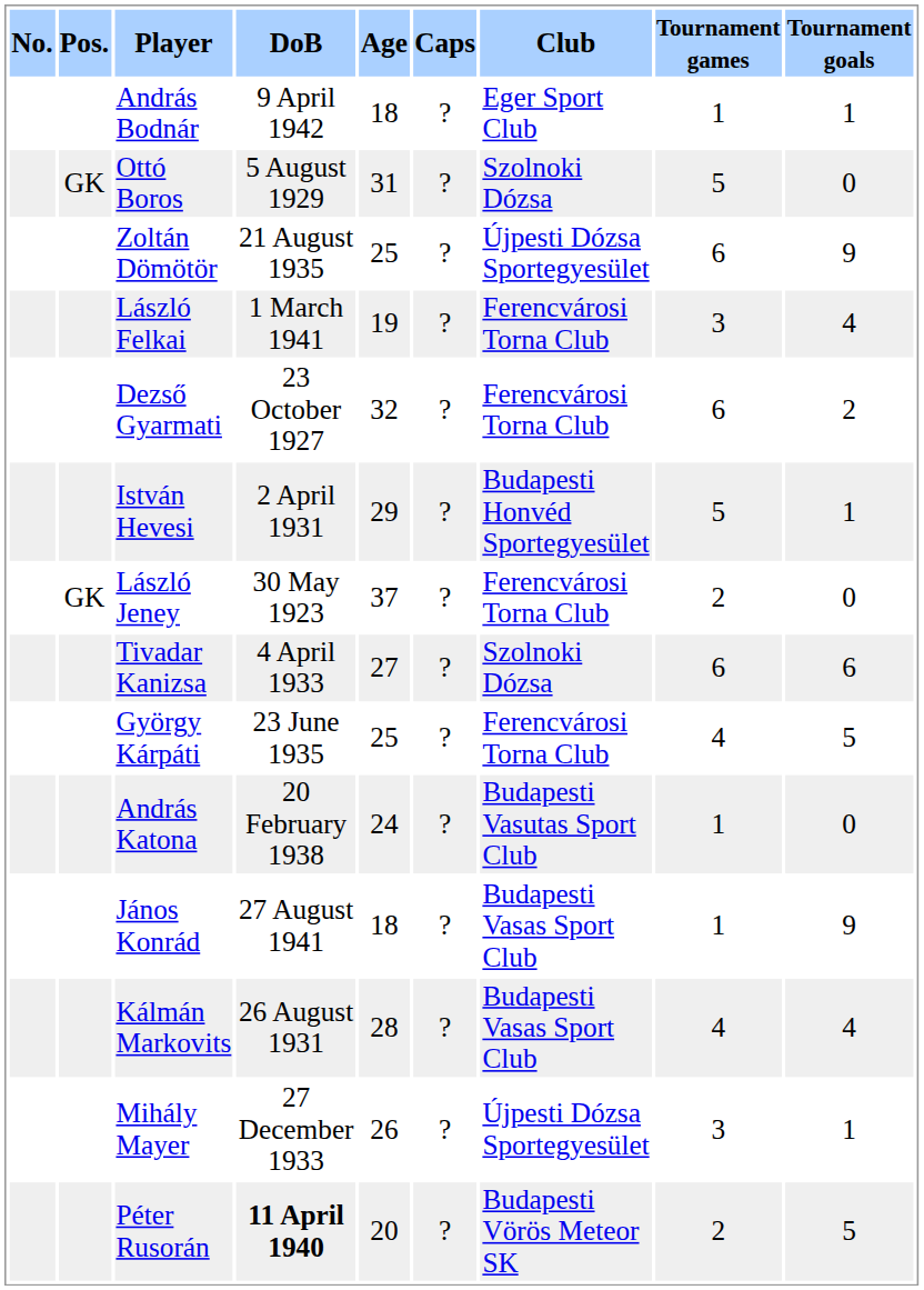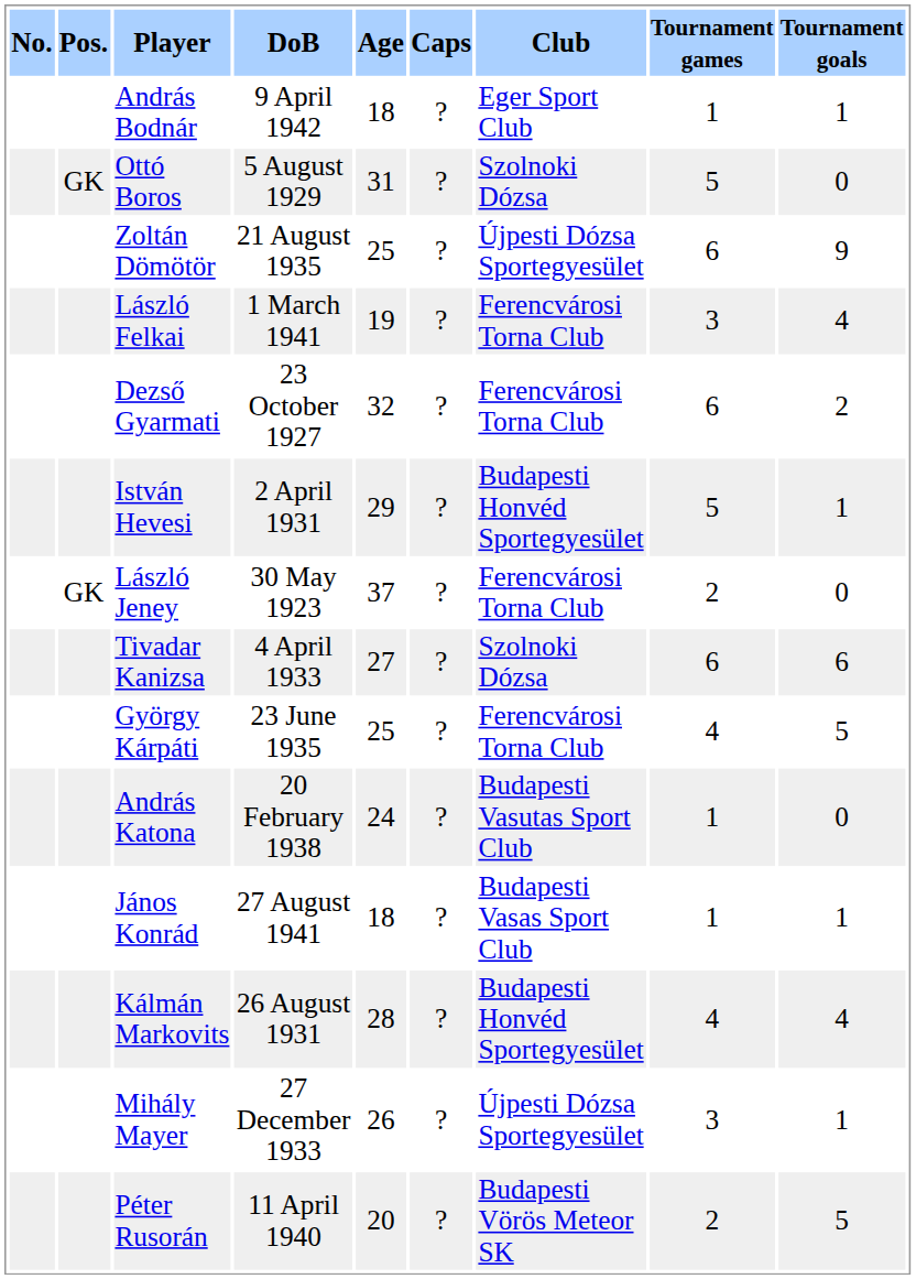János Konrád | Tournament goals: 9 -> 1
Kálmán Markovits | Club: Budapesti Vasas Sport Club -> Budapesti Honvéd Sportegyesület
Péter Rusorán | DoB: bold -> normal
